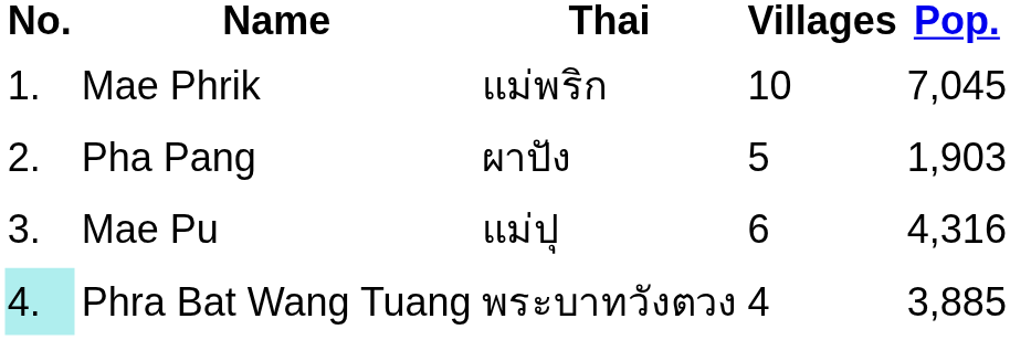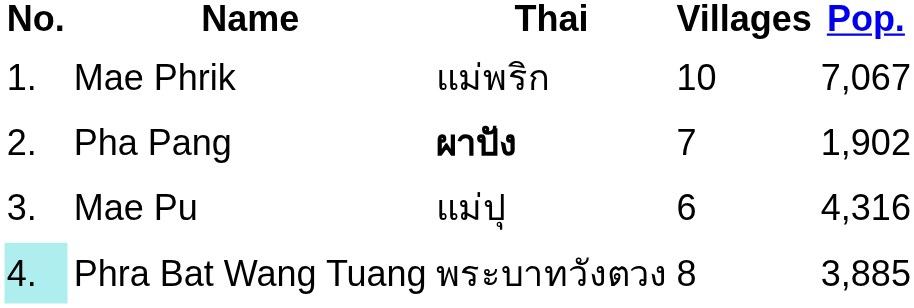Mae Phrik | Pop.: 7,045 -> 7,067
Pha Pang | Thai: normal -> bold
Pha Pang | Villages: 5 -> 7
Pha Pang | Pop.: 1,903 -> 1,902
Phra Bat Wang Tuang | Villages: 4 -> 8
